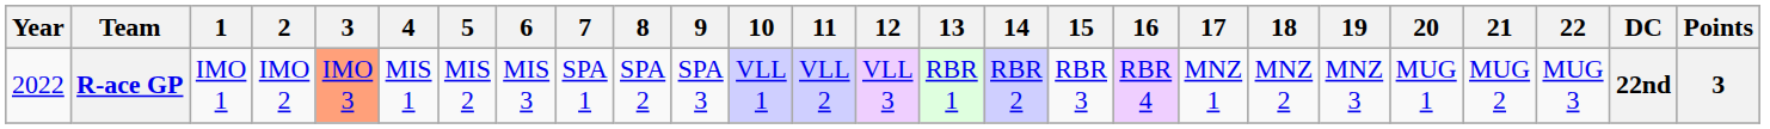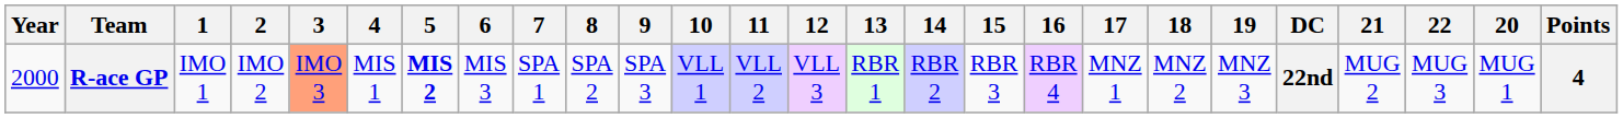columns swapped: 20 <-> DC
R-ace GP | Year: 2022 -> 2000
R-ace GP | 5: normal -> bold
R-ace GP | Points: 3 -> 4
